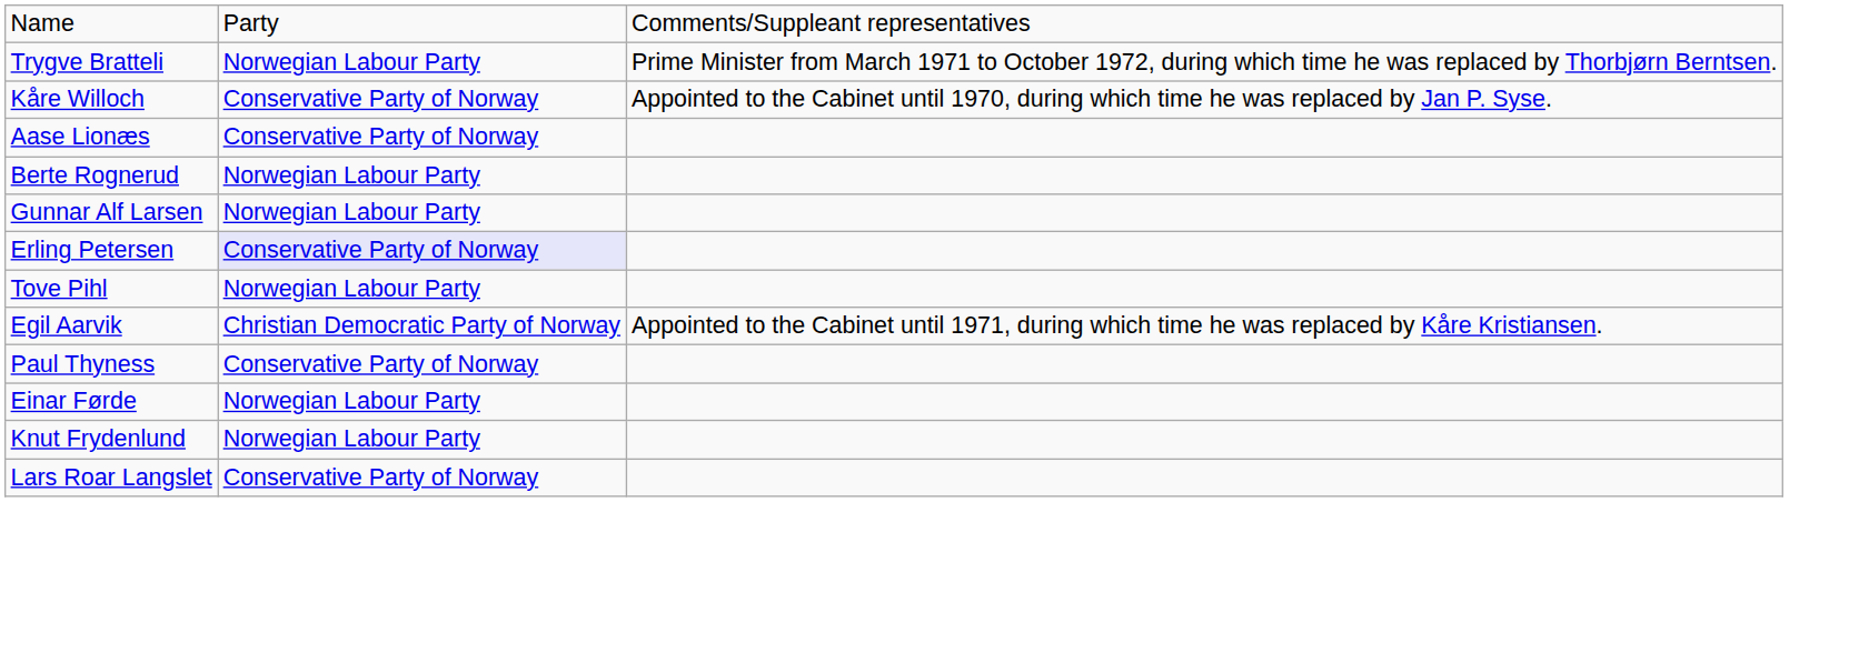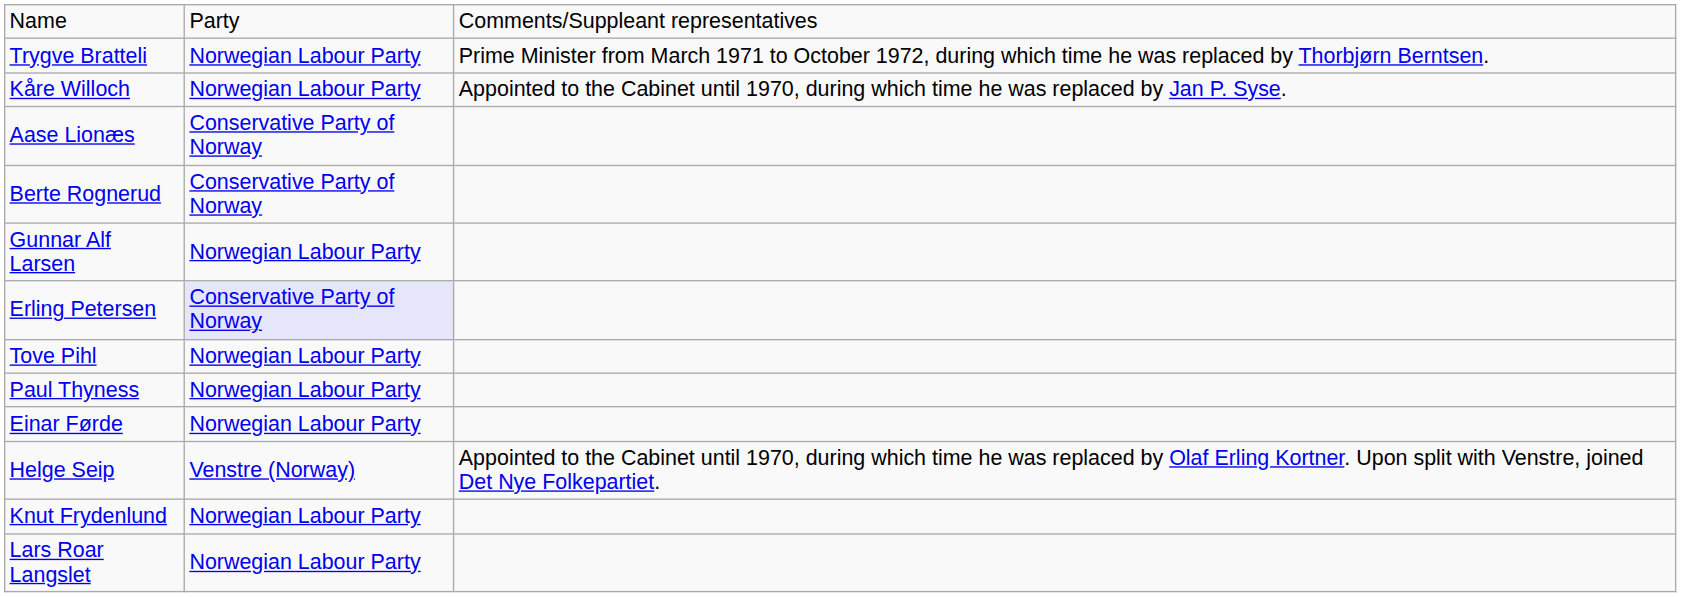Kåre Willoch | column 2: Conservative Party of Norway -> Norwegian Labour Party
Berte Rognerud | column 2: Norwegian Labour Party -> Conservative Party of Norway
- row: Egil Aarvik | Christian Democratic Party of Norway | Appointed to the Cabinet until 1971, during which time he was replaced by Kåre Kristiansen.
Paul Thyness | column 2: Conservative Party of Norway -> Norwegian Labour Party
+ row: Helge Seip | Venstre (Norway) | Appointed to the Cabinet until 1970, during which time he was replaced by Olaf Erling Kortner. Upon split with Venstre, joined Det Nye Folkepartiet.
Lars Roar Langslet | column 2: Conservative Party of Norway -> Norwegian Labour Party
